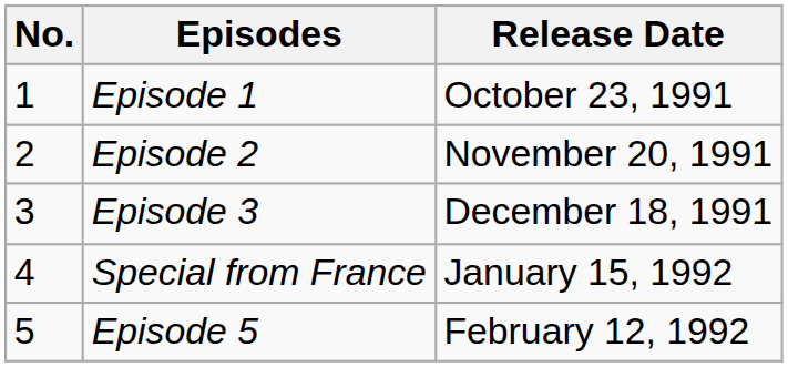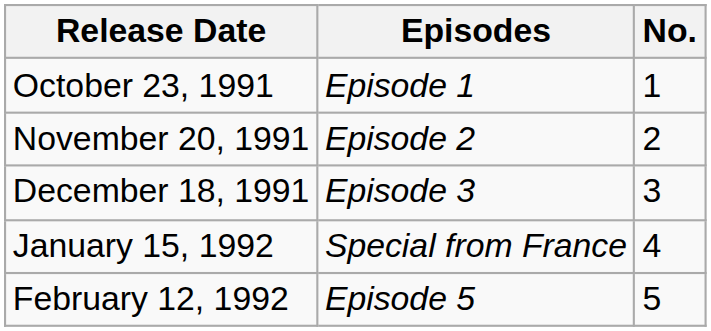columns swapped: No. <-> Release Date
